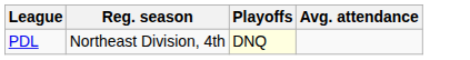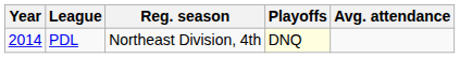+ column: Year | 2014
